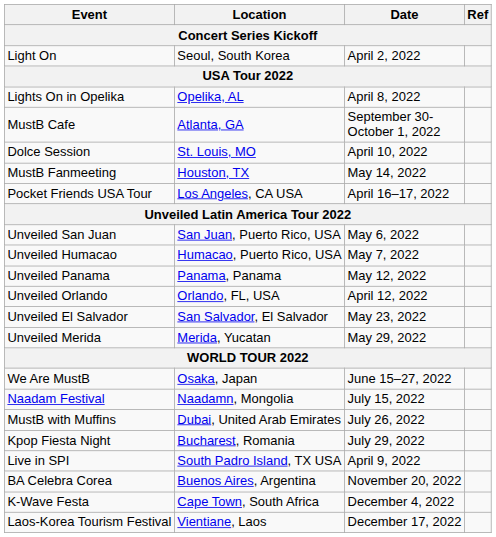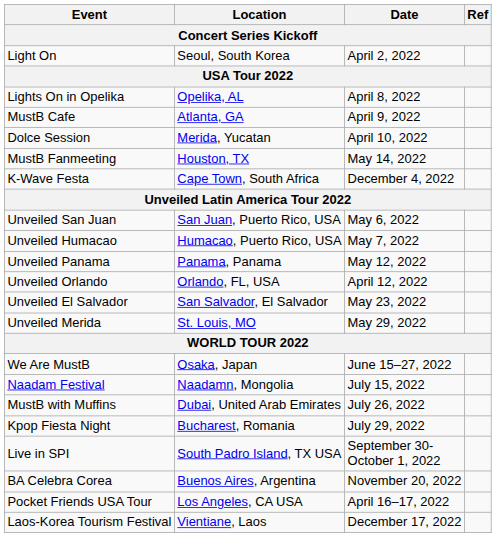MustB Cafe | Date: September 30- October 1, 2022 -> April 9, 2022
Dolce Session | Location: St. Louis, MO -> Merida, Yucatan
rows swapped: Pocket Friends USA Tour <-> K-Wave Festa
Unveiled Merida | Location: Merida, Yucatan -> St. Louis, MO
Live in SPI | Date: April 9, 2022 -> September 30- October 1, 2022
